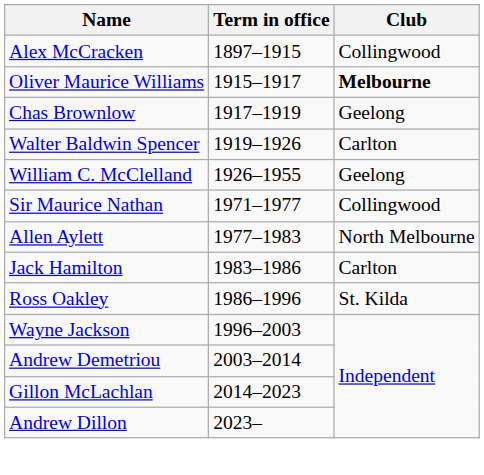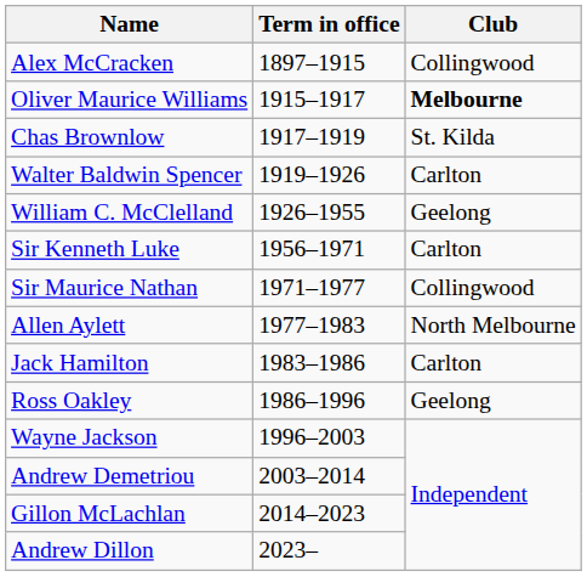Chas Brownlow | Club: Geelong -> St. Kilda
+ row: Sir Kenneth Luke | 1956–1971 | Carlton
Ross Oakley | Club: St. Kilda -> Geelong
